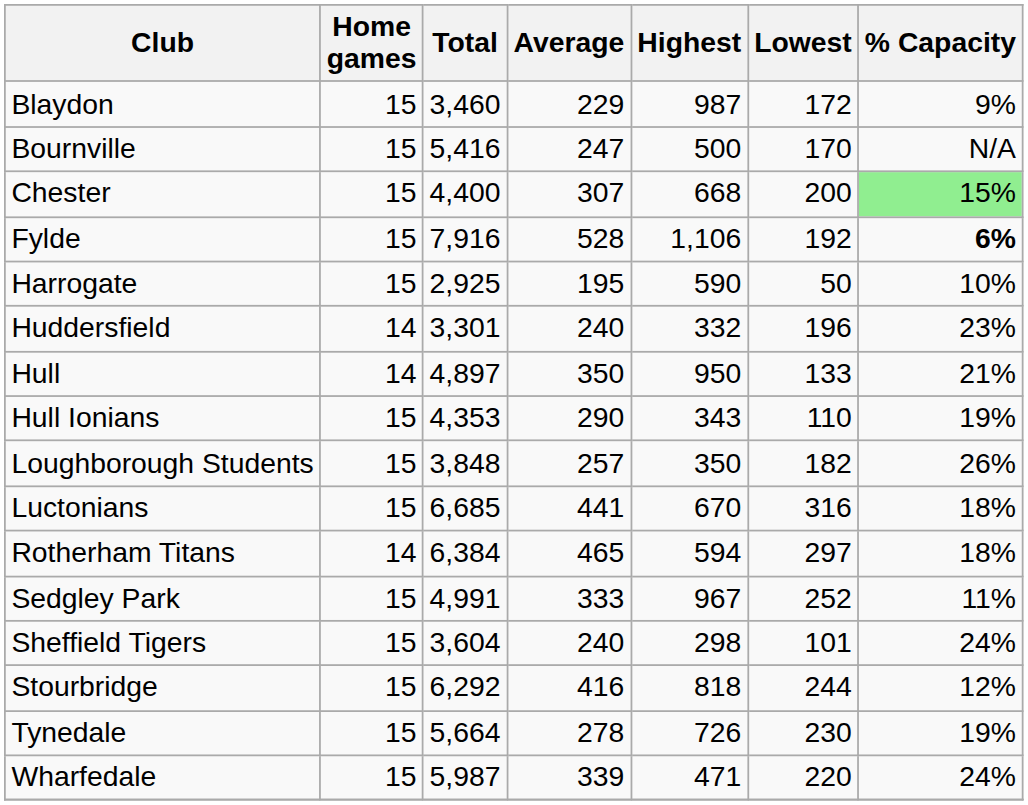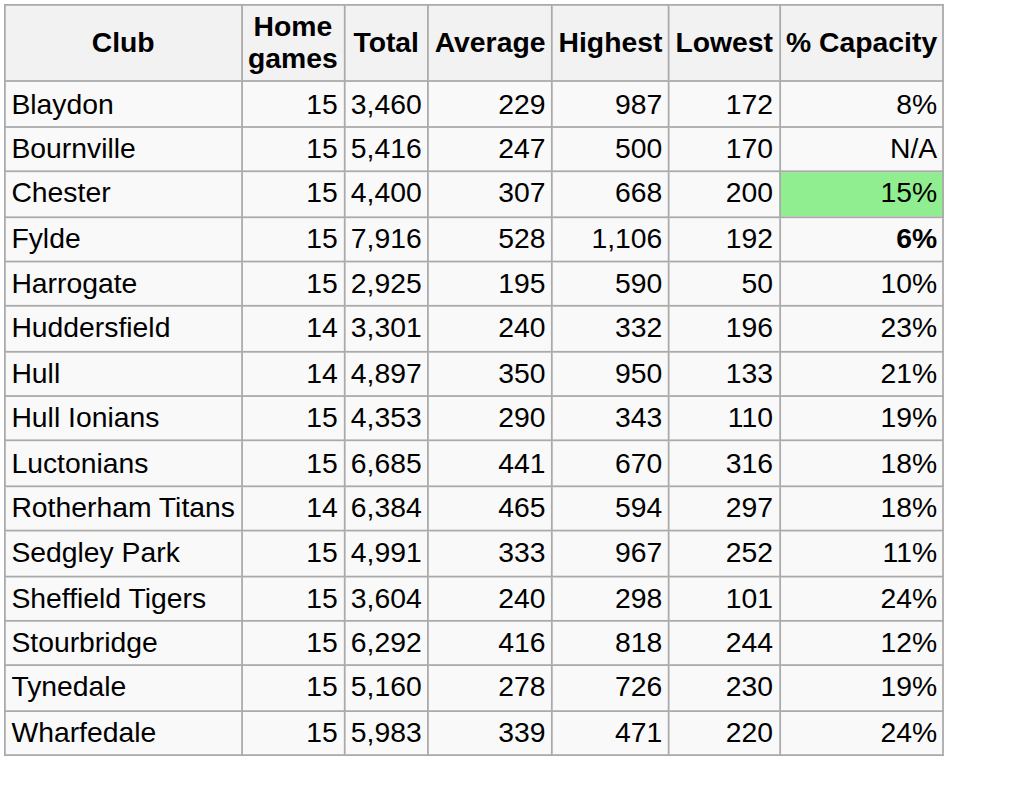Blaydon | % Capacity: 9% -> 8%
- row: Loughborough Students | 15 | 3,848 | 257 | 350 | 182 | 26%
Tynedale | Total: 5,664 -> 5,160
Wharfedale | Total: 5,987 -> 5,983
